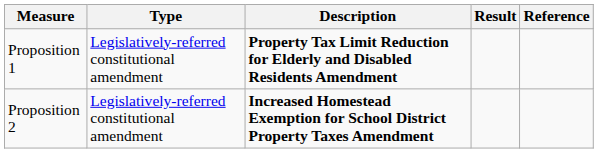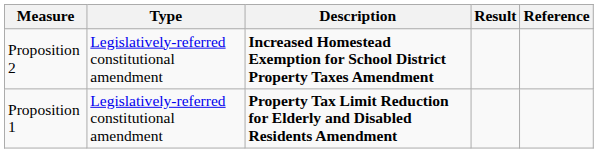rows swapped: Proposition 1 <-> Proposition 2
